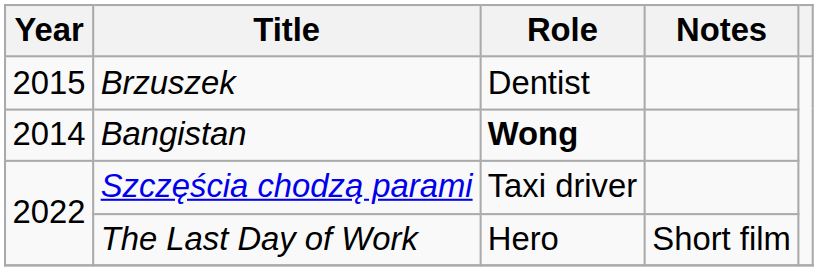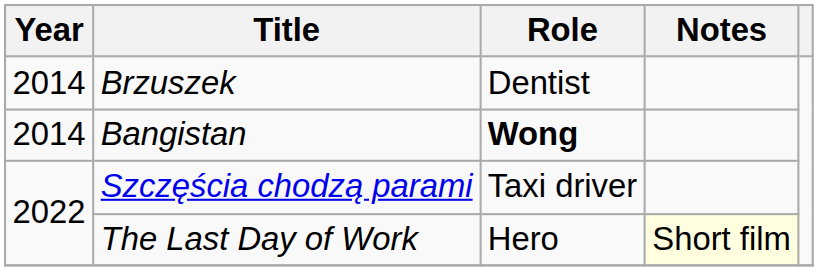Brzuszek | Year: 2015 -> 2014
The Last Day of Work | Notes: no background -> lightyellow background
